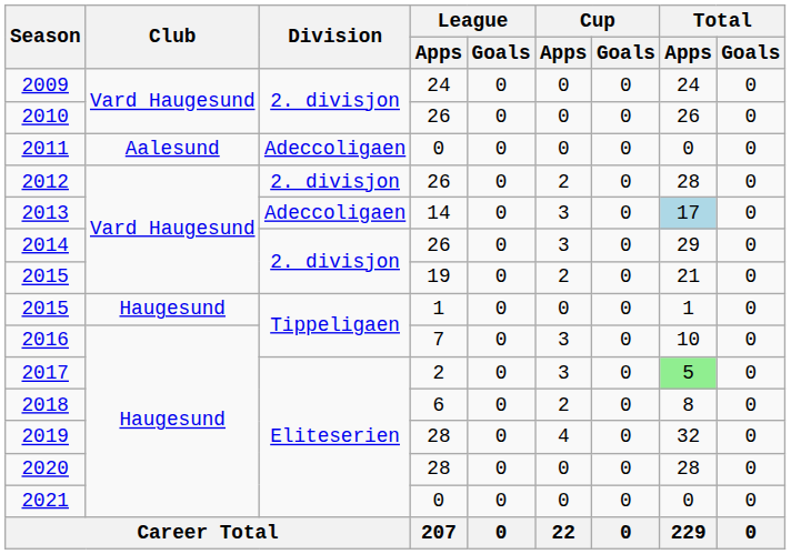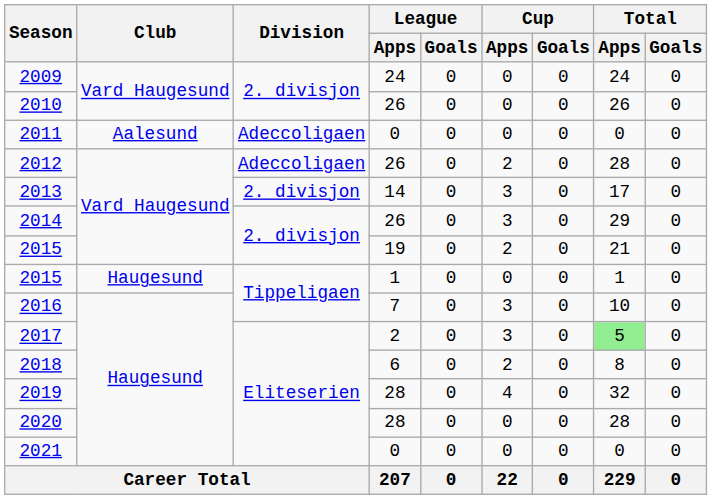2012 | Division: 2. divisjon -> Adeccoligaen
2013 | Division: Adeccoligaen -> 2. divisjon
2013 | Total / Apps: lightblue background -> no background
